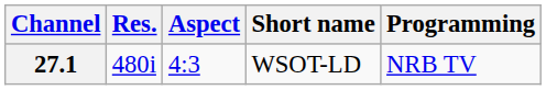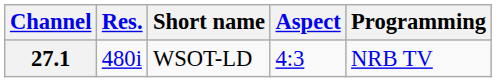columns swapped: Aspect <-> Short name
